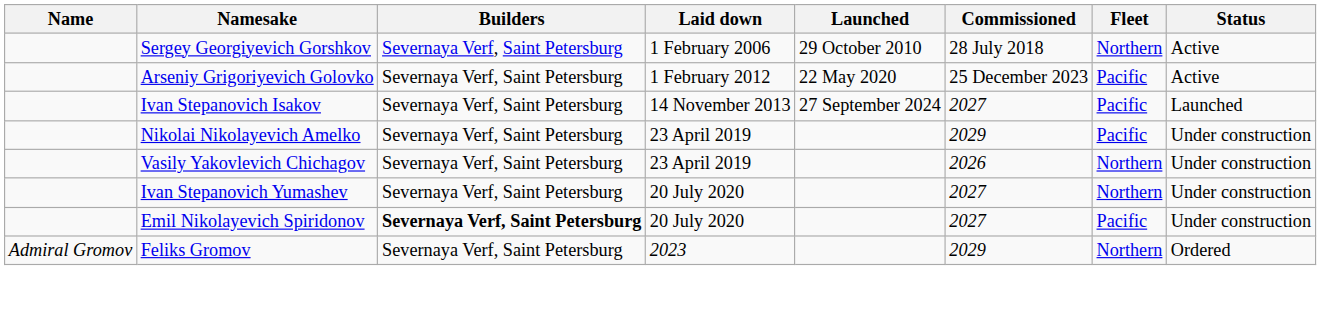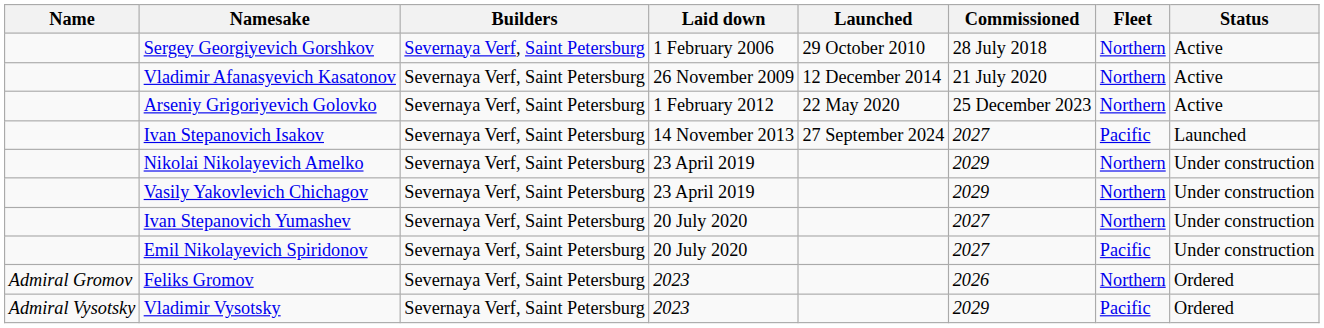+ row: Vladimir Afanasyevich Kasatonov | Severnaya Verf, Saint Petersburg | 26 November 2009 | 12 December 2014 | 21 July 2020 | Northern | Active
Arseniy Grigoriyevich Golovko | Fleet: Pacific -> Northern
Nikolai Nikolayevich Amelko | Fleet: Pacific -> Northern
Vasily Yakovlevich Chichagov | Commissioned: 2026 -> 2029
Emil Nikolayevich Spiridonov | Builders: bold -> normal
Feliks Gromov | Commissioned: 2029 -> 2026
+ row: Admiral Vysotsky | Vladimir Vysotsky | Severnaya Verf, Saint Petersburg | 2023 | 2029 | Pacific | Ordered
